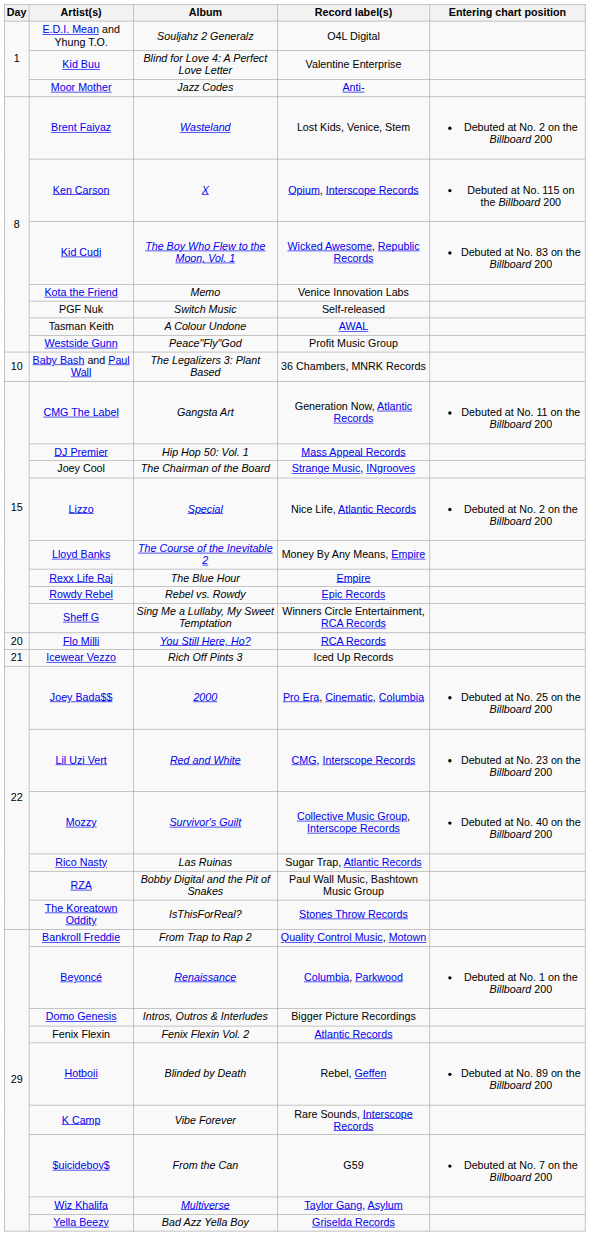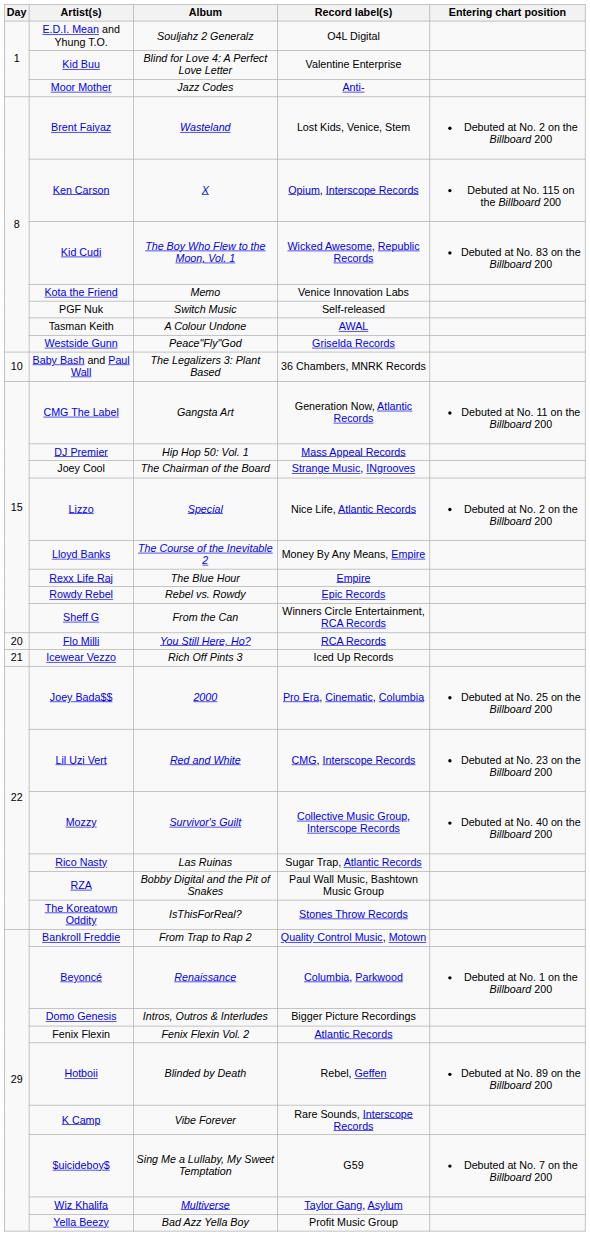Westside Gunn | Record label(s): Profit Music Group -> Griselda Records
Sheff G | Album: Sing Me a Lullaby, My Sweet Temptation -> From the Can
$uicideboy$ | Album: From the Can -> Sing Me a Lullaby, My Sweet Temptation
Yella Beezy | Record label(s): Griselda Records -> Profit Music Group
